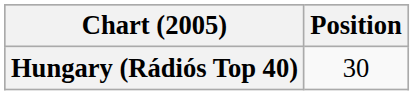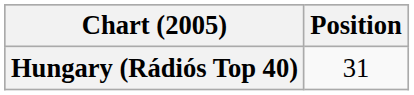Hungary (Rádiós Top 40) | Position: 30 -> 31
